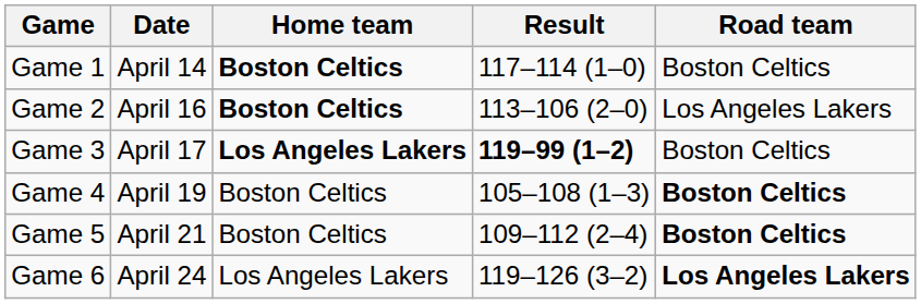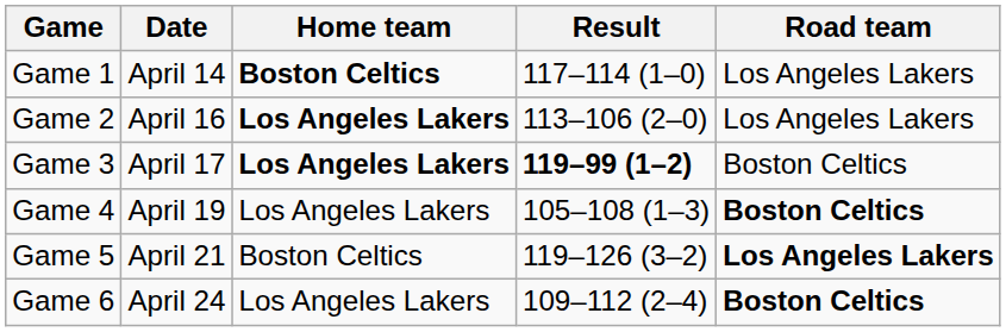Game 1 | Road team: Boston Celtics -> Los Angeles Lakers
Game 2 | Home team: Boston Celtics -> Los Angeles Lakers
Game 4 | Home team: Boston Celtics -> Los Angeles Lakers
Game 5 | Result: 109–112 (2–4) -> 119–126 (3–2)
Game 5 | Road team: Boston Celtics -> Los Angeles Lakers
Game 6 | Result: 119–126 (3–2) -> 109–112 (2–4)
Game 6 | Road team: Los Angeles Lakers -> Boston Celtics
